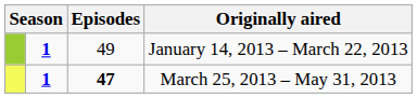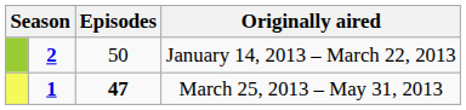January 14, 2013 – March 22, 2013 | column 2: 1 -> 2
January 14, 2013 – March 22, 2013 | Episodes: 49 -> 50
